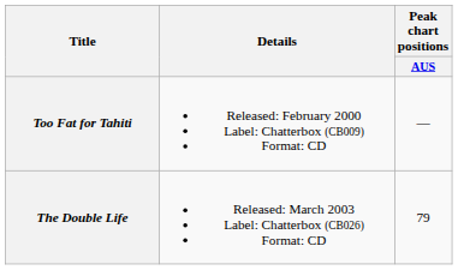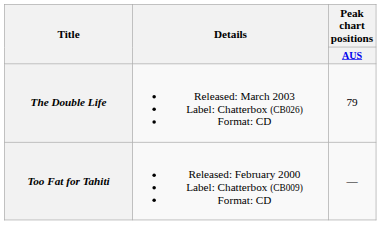rows swapped: Too Fat for Tahiti <-> The Double Life
